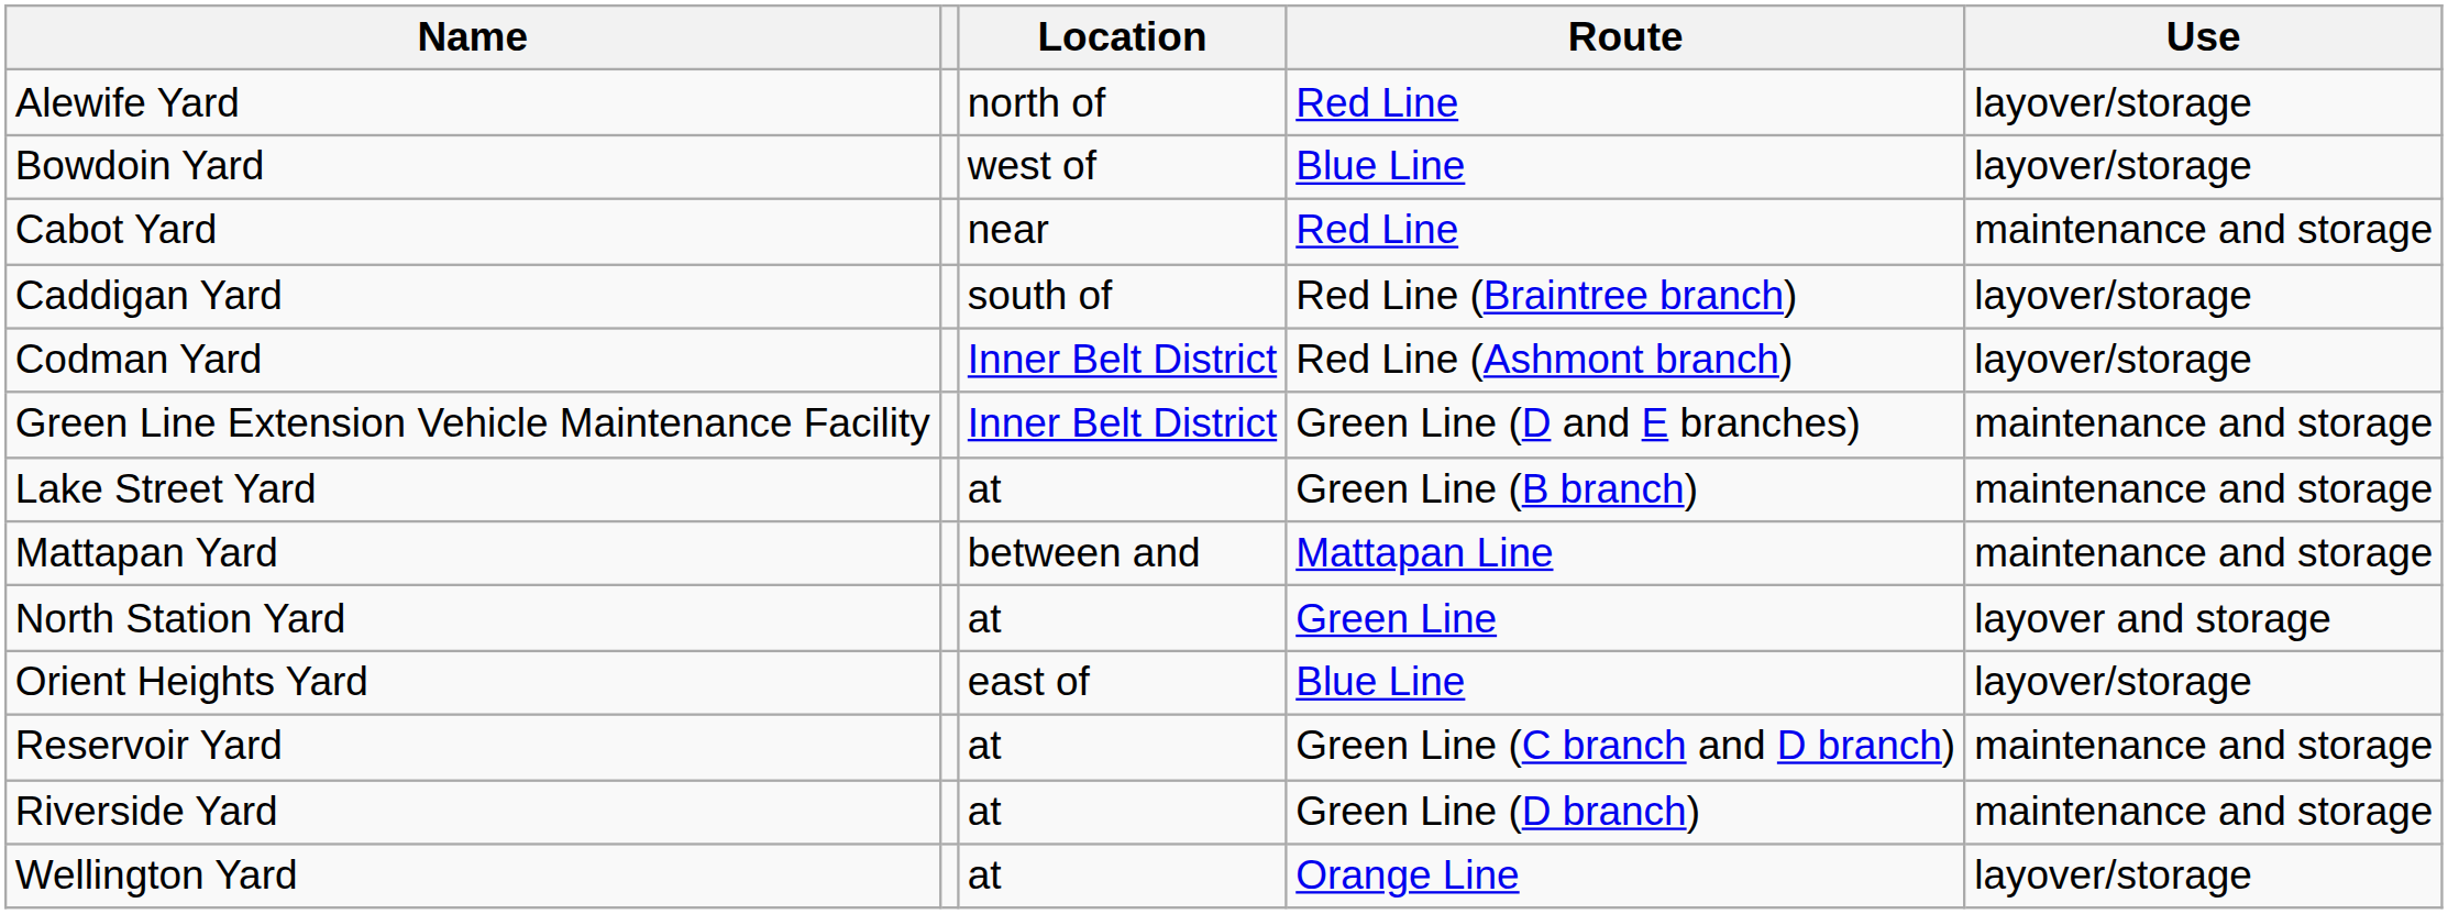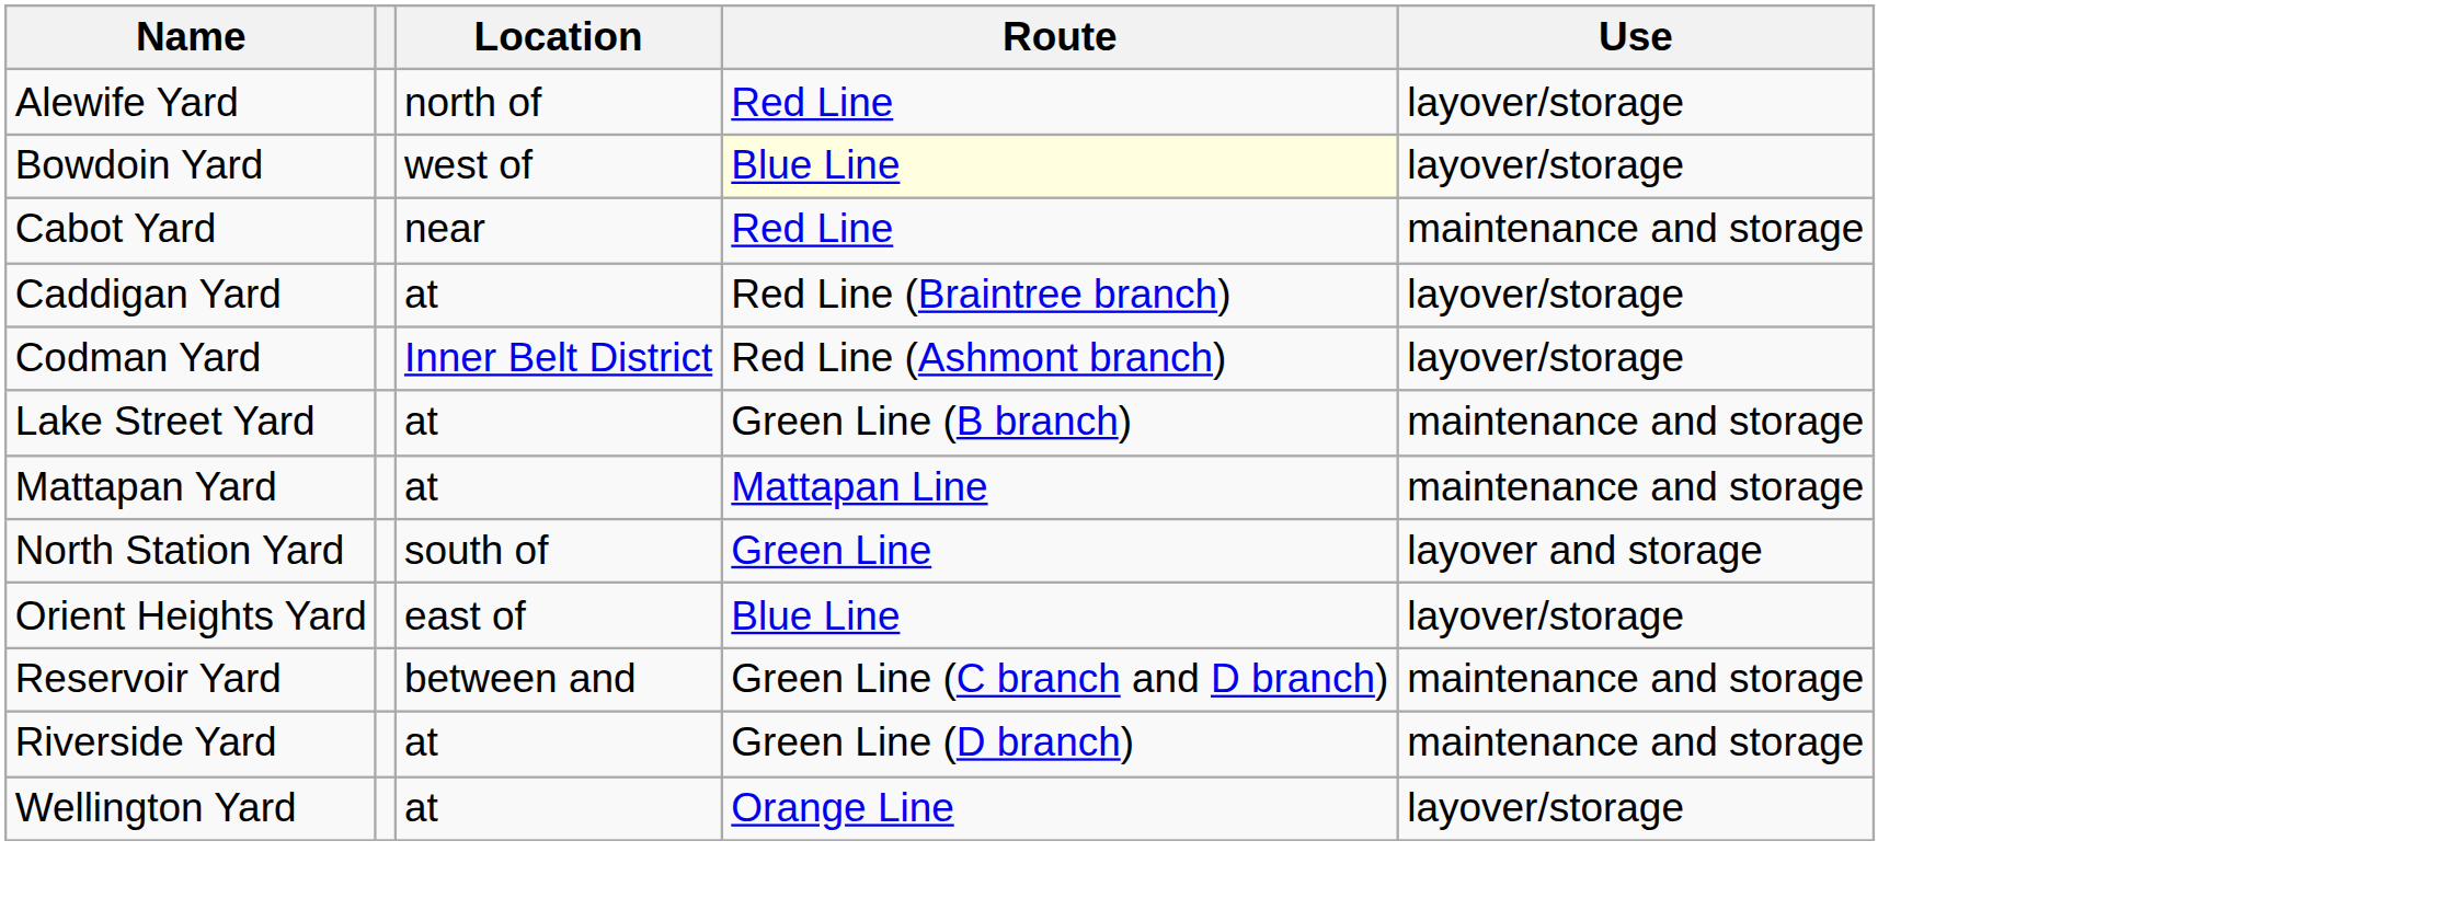Bowdoin Yard | Route: no background -> lightyellow background
Caddigan Yard | Location: south of -> at
- row: Green Line Extension Vehicle Maintenance Facility | Inner Belt District | Green Line (D and E branches) | maintenance and storage
Mattapan Yard | Location: between and -> at
North Station Yard | Location: at -> south of
Reservoir Yard | Location: at -> between and
